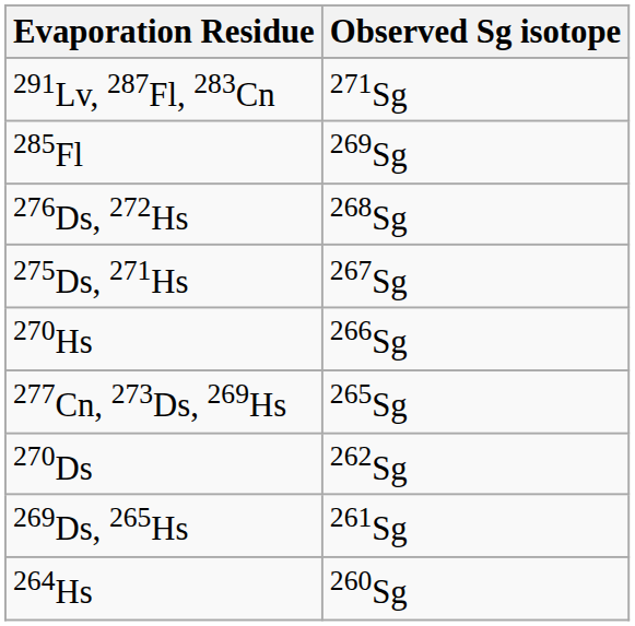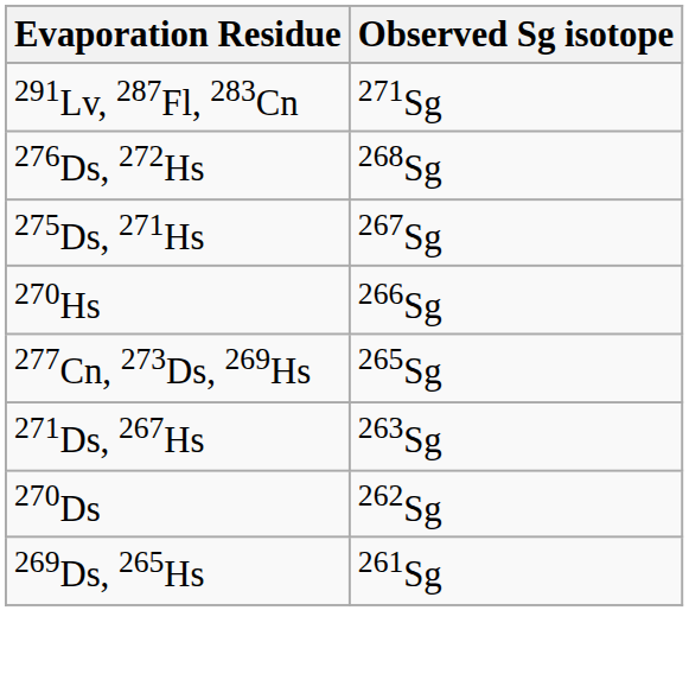- row: 285Fl | 269Sg
+ row: 271Ds, 267Hs | 263Sg
- row: 264Hs | 260Sg
